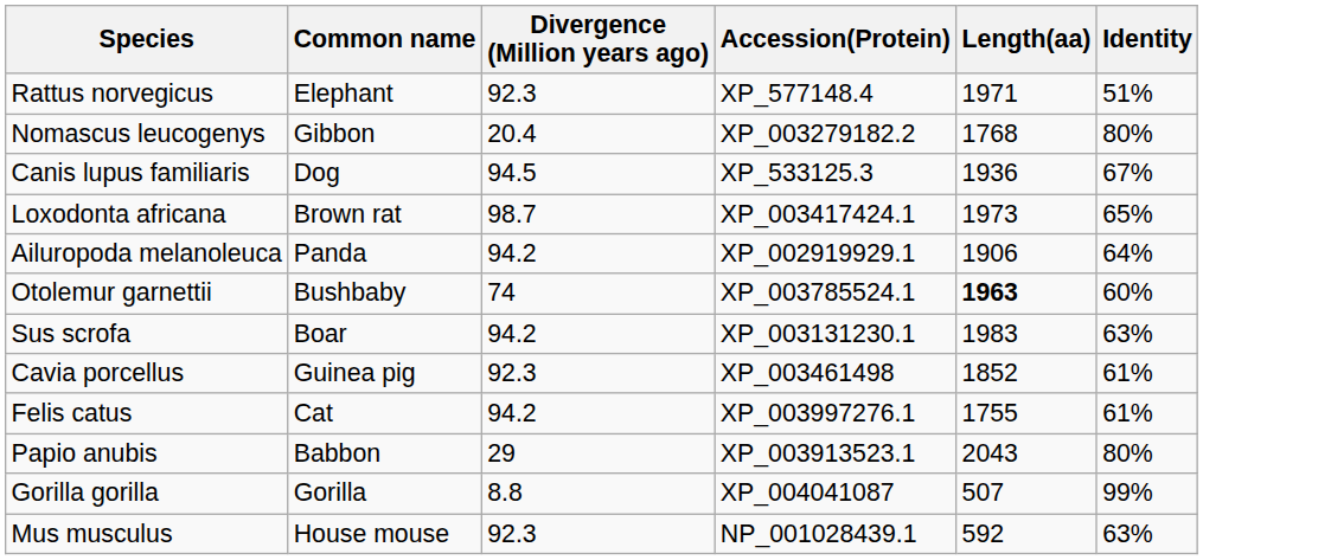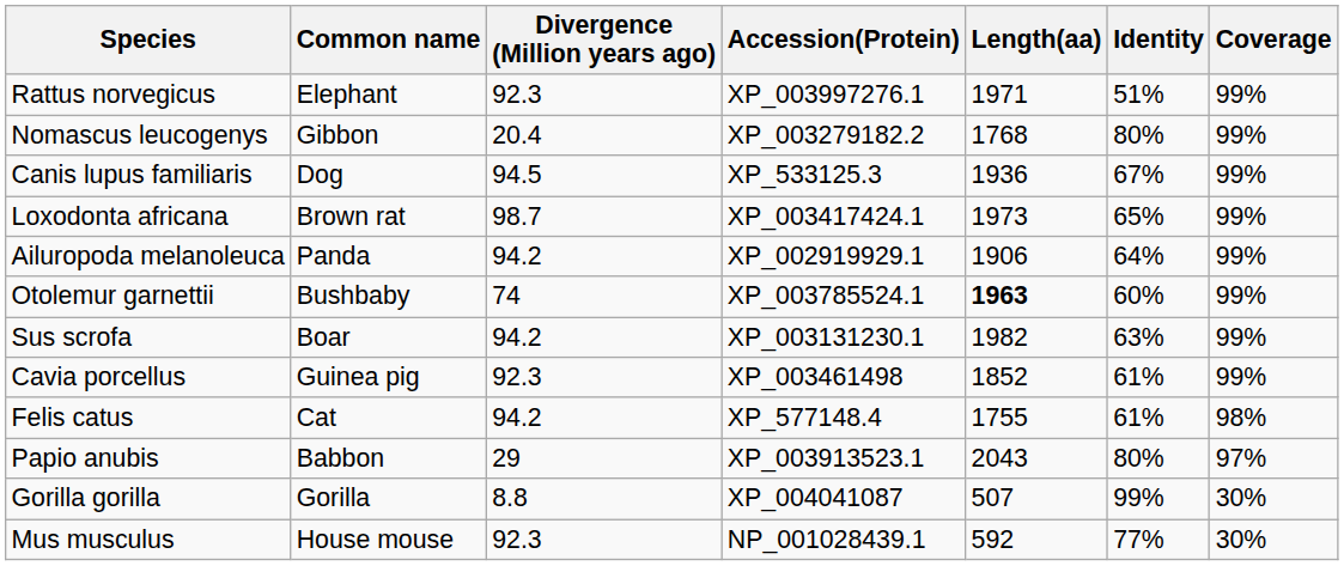+ column: Coverage | 99% | 99% | 99% | 99% | 99% | 99% | 99% | 99% | 98% | 97% | 30% | 30%
Rattus norvegicus | Accession(Protein): XP_577148.4 -> XP_003997276.1
Sus scrofa | Length(aa): 1983 -> 1982
Felis catus | Accession(Protein): XP_003997276.1 -> XP_577148.4
Mus musculus | Identity: 63% -> 77%
